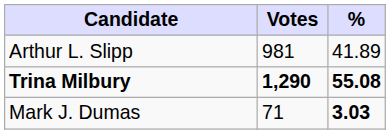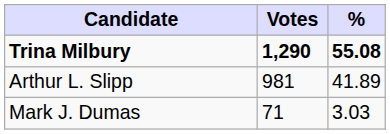rows swapped: Trina Milbury <-> Arthur L. Slipp
Mark J. Dumas | %: bold -> normal
